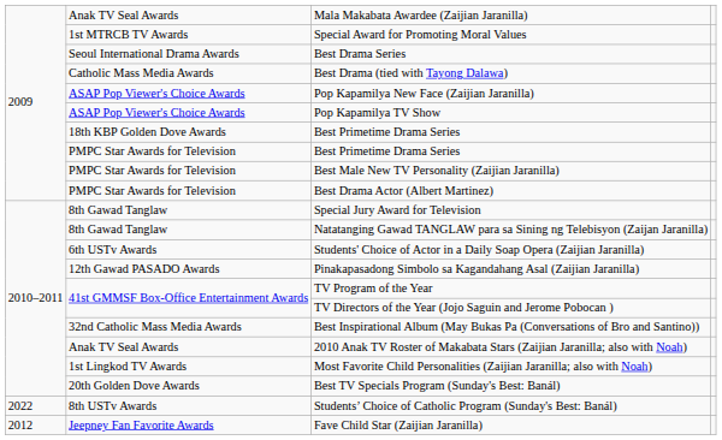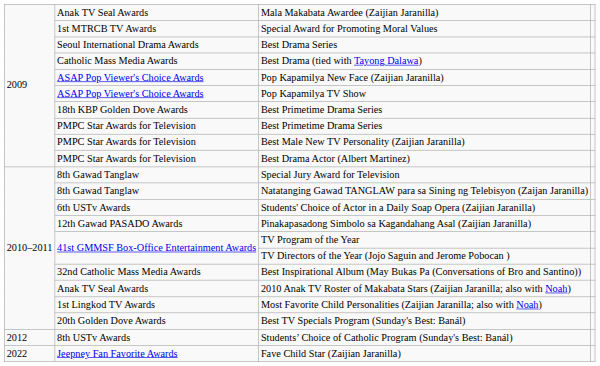Students’ Choice of Catholic Program (Sunday's Best: Banál) | column 1: 2022 -> 2012
Fave Child Star (Zaijian Jaranilla) | column 1: 2012 -> 2022
